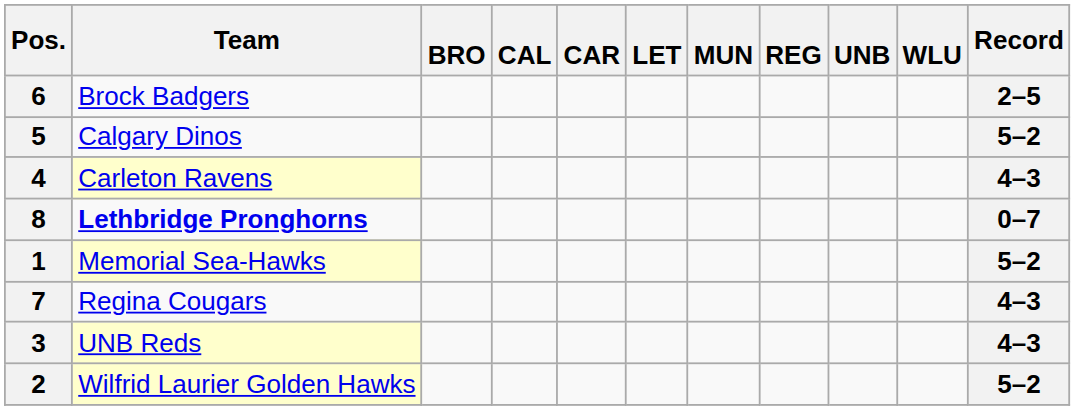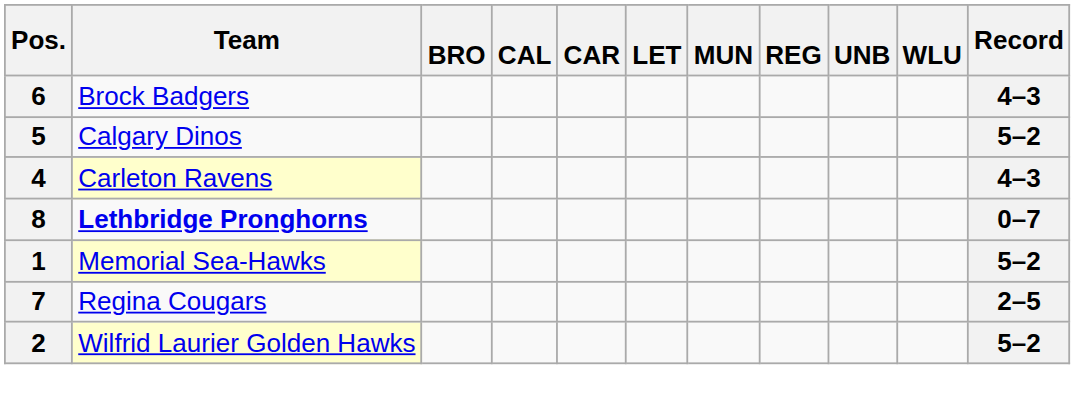6 | Record: 2–5 -> 4–3
7 | Record: 4–3 -> 2–5
- row: 3 | UNB Reds | 4–3
